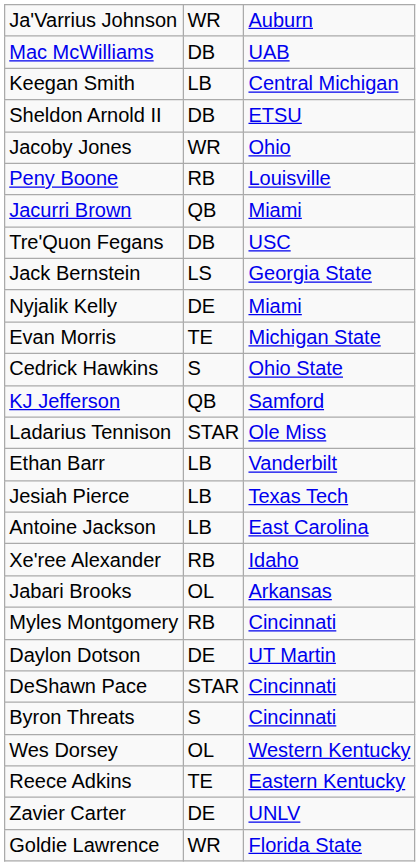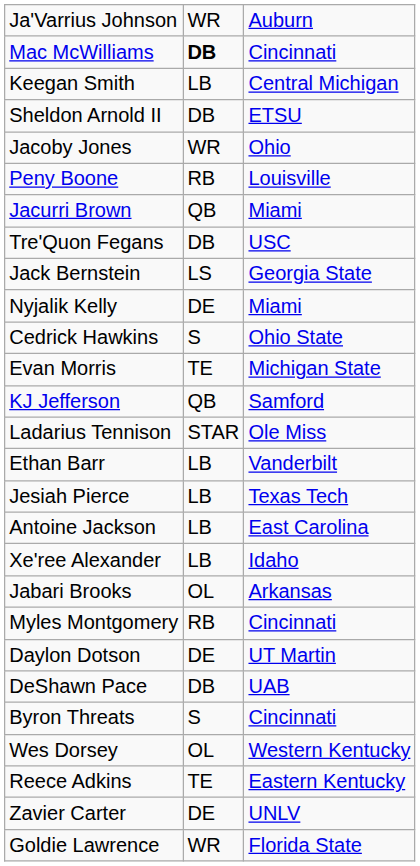Mac McWilliams | column 2: normal -> bold
Mac McWilliams | column 3: UAB -> Cincinnati
rows swapped: Cedrick Hawkins <-> Evan Morris
Xe'ree Alexander | column 2: RB -> LB
DeShawn Pace | column 2: STAR -> DB
DeShawn Pace | column 3: Cincinnati -> UAB
